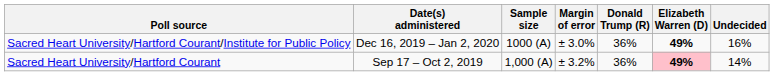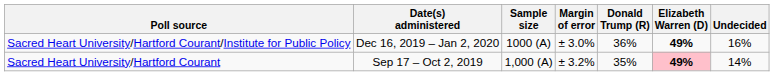Sacred Heart University/Hartford Courant | Donald Trump (R): 36% -> 35%
